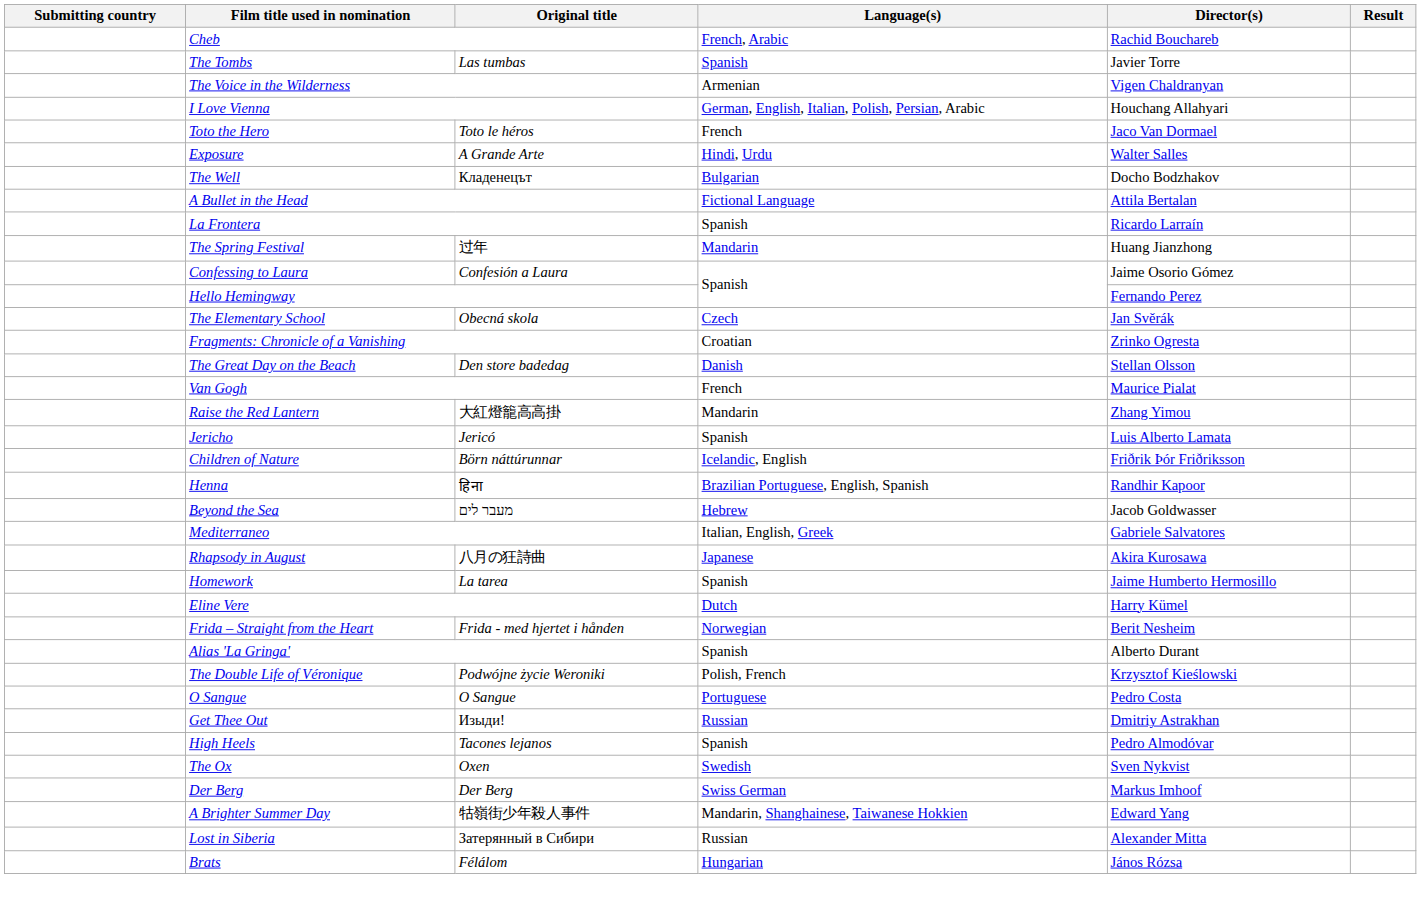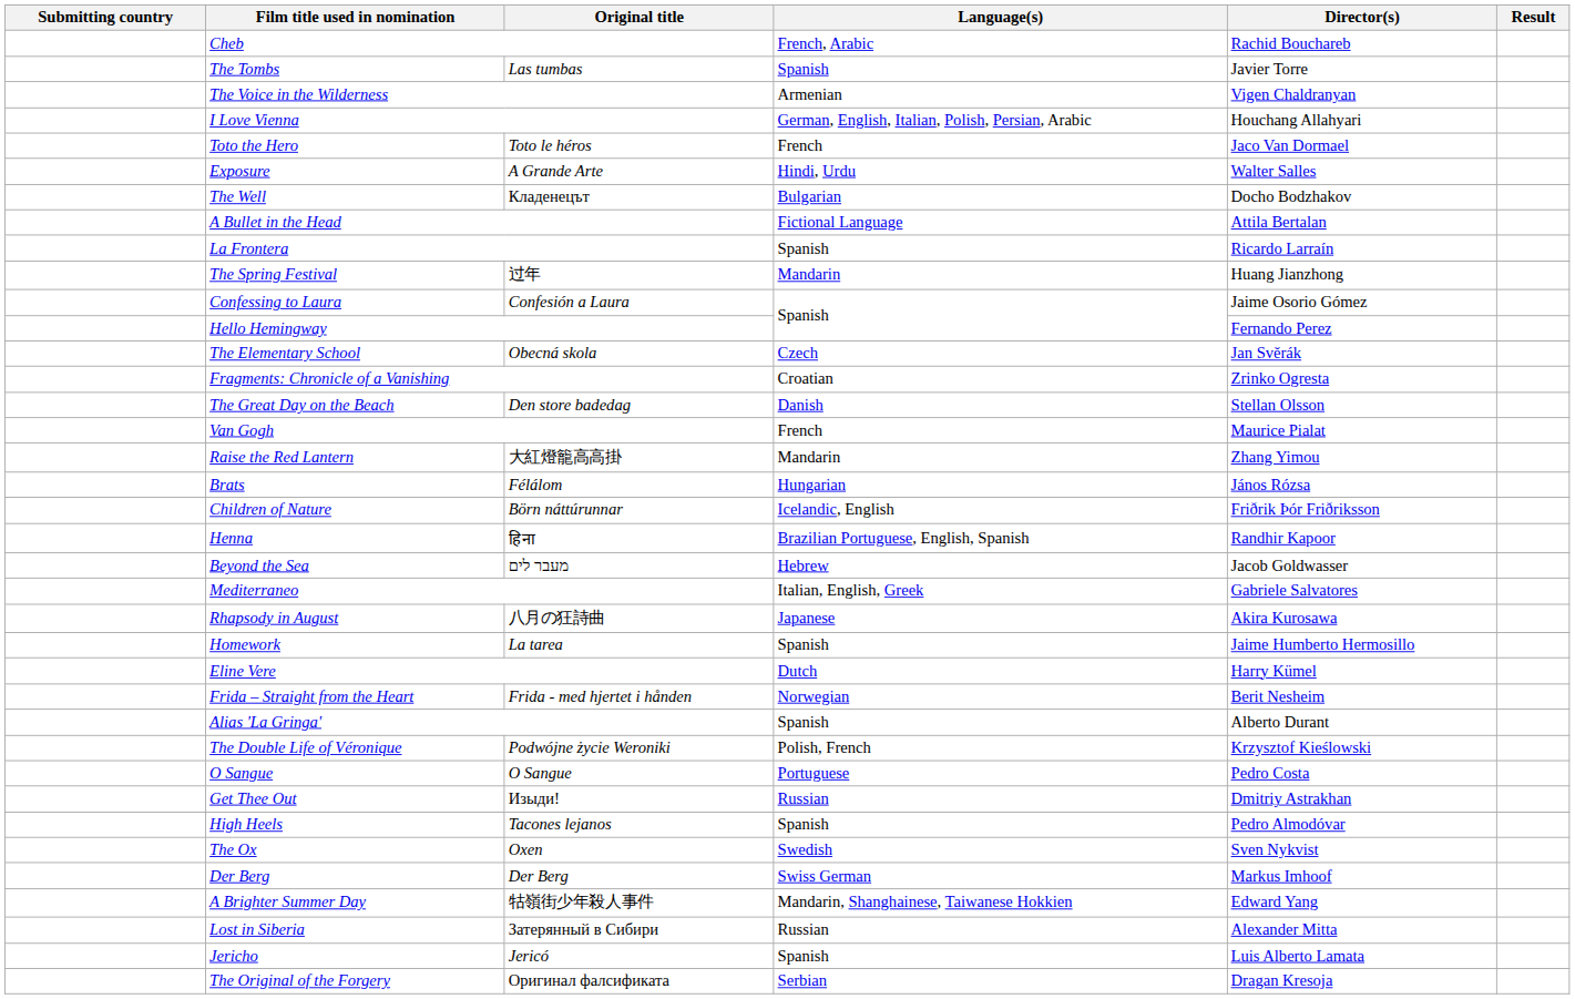rows swapped: Brats <-> Jericho
+ row: The Original of the Forgery | Оригинал фалсификата | Serbian | Dragan Kresoja
